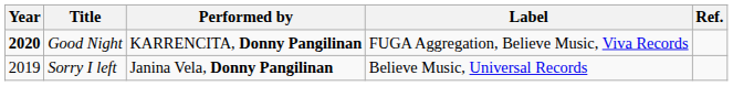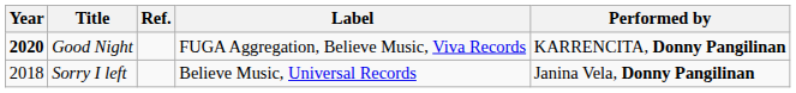columns swapped: Performed by <-> Ref.
Sorry I left | Year: 2019 -> 2018
